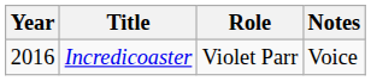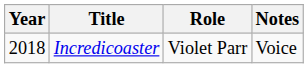Incredicoaster | Year: 2016 -> 2018
